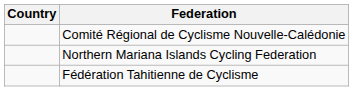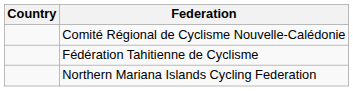rows swapped: Northern Mariana Islands Cycling Federation <-> Fédération Tahitienne de Cyclisme
